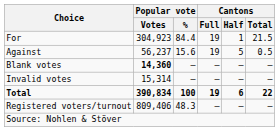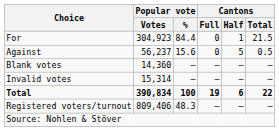For | Cantons / Full: 19 -> 0
Against | Cantons / Full: 19 -> 0
Blank votes | Popular vote / Votes: bold -> normal
